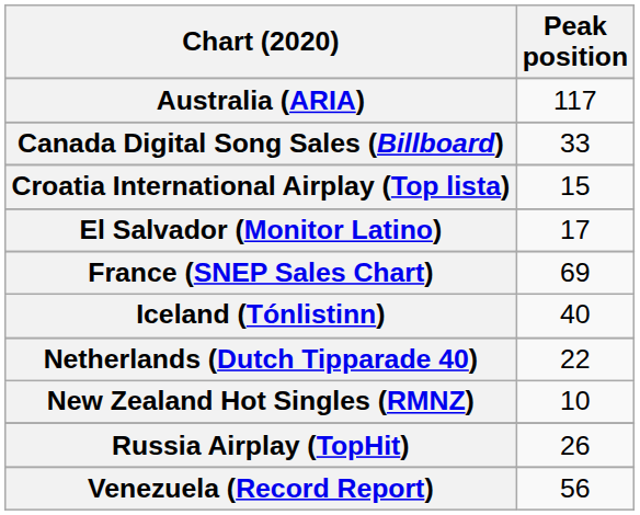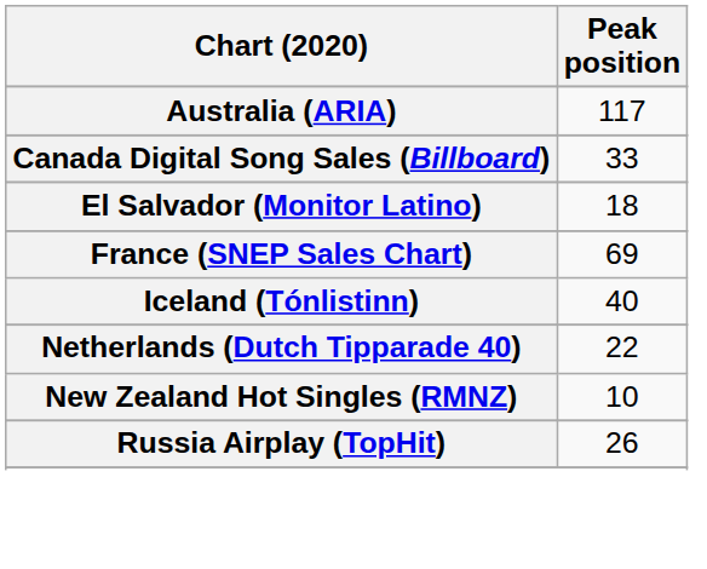- row: Croatia International Airplay (Top lista) | 15
El Salvador (Monitor Latino) | Peak position: 17 -> 18
- row: Venezuela (Record Report) | 56
